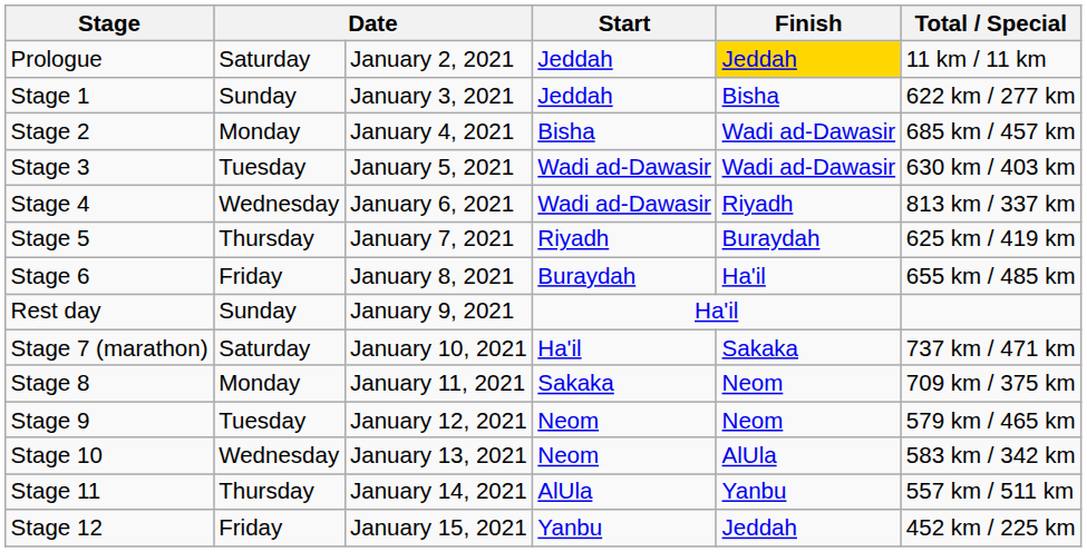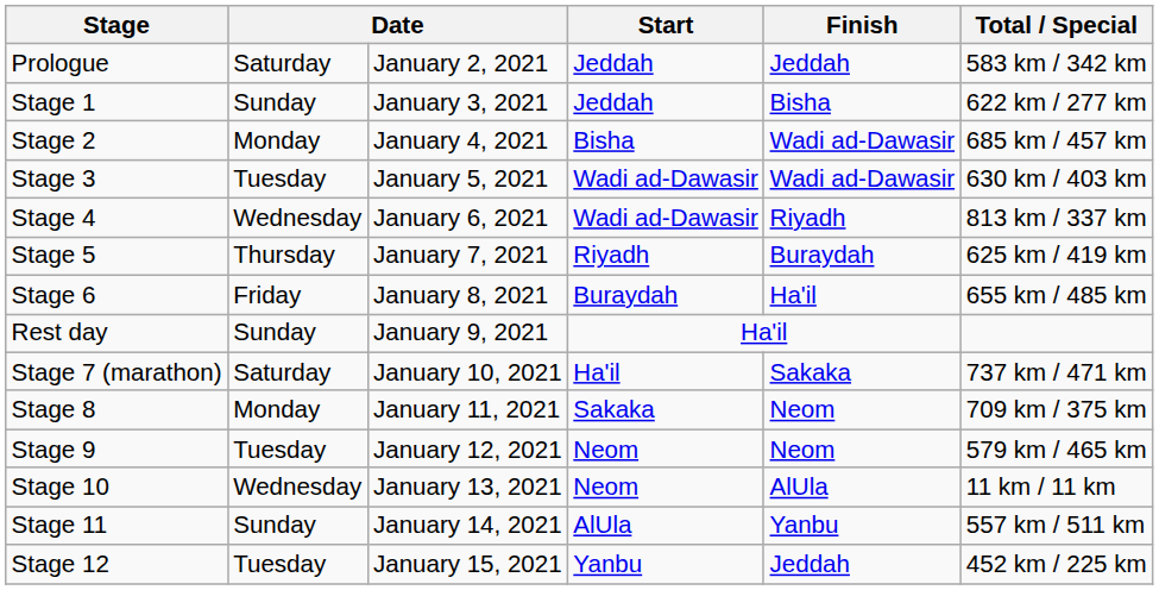Prologue | Finish: gold background -> no background
Prologue | Total / Special: 11 km / 11 km -> 583 km / 342 km
Stage 10 | Total / Special: 583 km / 342 km -> 11 km / 11 km
Stage 11 | column 2: Thursday -> Sunday
Stage 12 | column 2: Friday -> Tuesday
